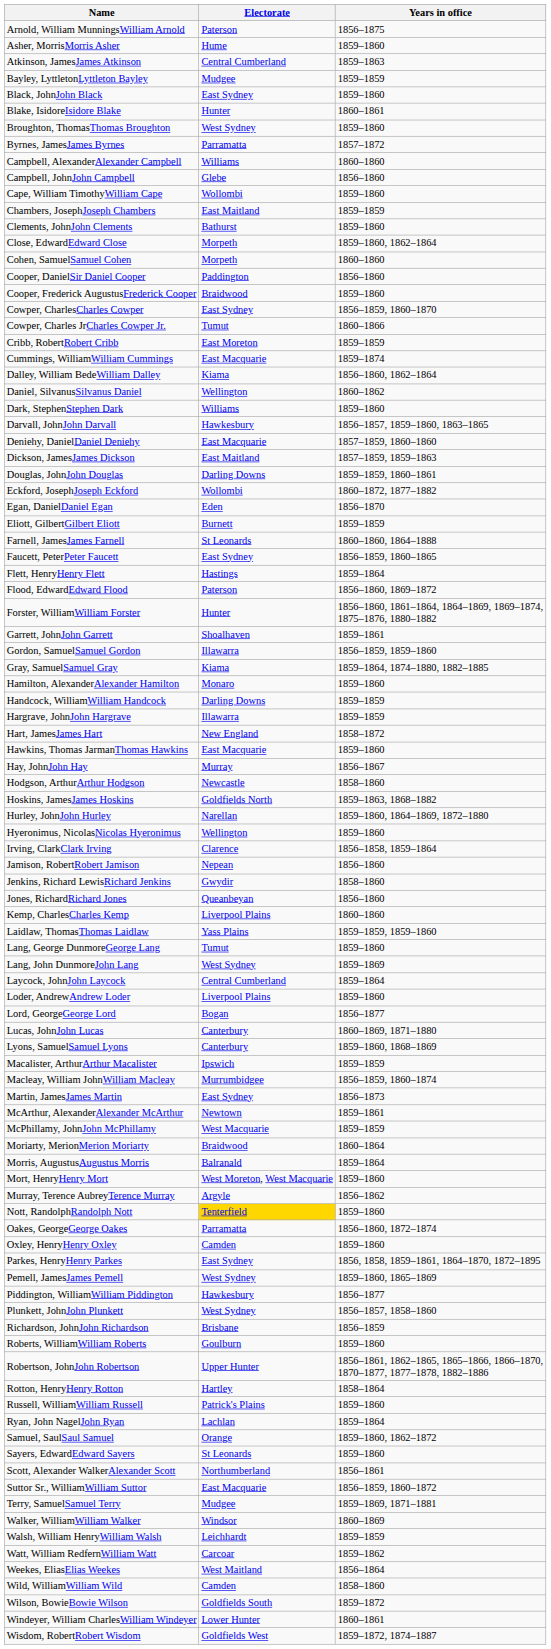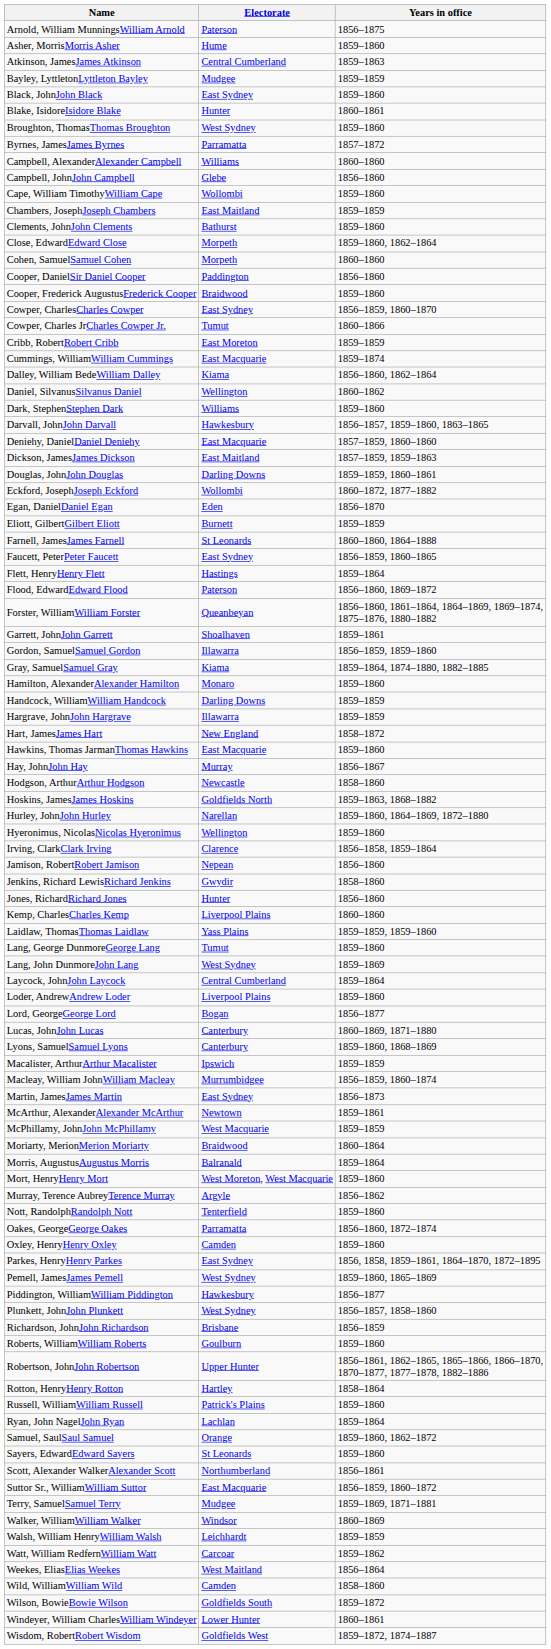Forster, WilliamWilliam Forster | Electorate: Hunter -> Queanbeyan
Jones, RichardRichard Jones | Electorate: Queanbeyan -> Hunter
Nott, RandolphRandolph Nott | Electorate: gold background -> no background
